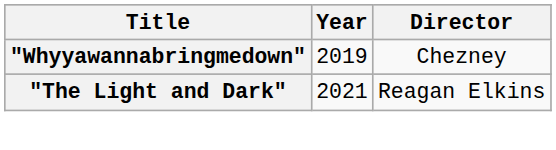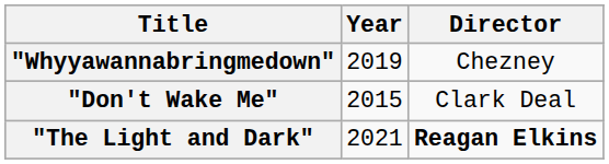+ row: "Don't Wake Me" | 2015 | Clark Deal
"The Light and Dark" | Director: normal -> bold
